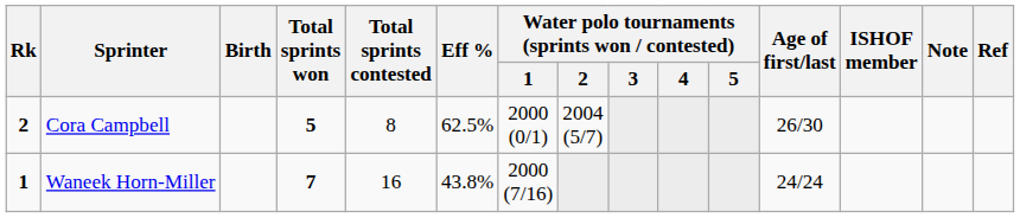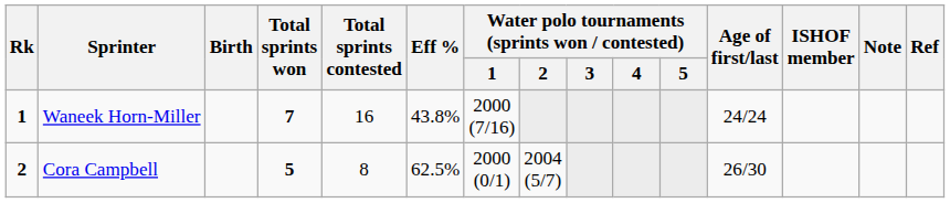rows swapped: Waneek Horn-Miller <-> Cora Campbell
